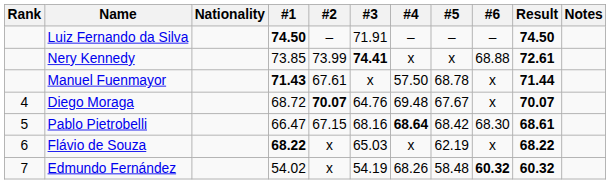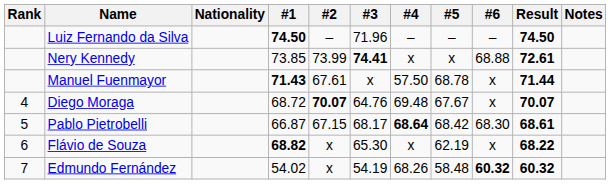Luiz Fernando da Silva | #3: 71.91 -> 71.96
Pablo Pietrobelli | #1: 66.47 -> 66.87
Pablo Pietrobelli | #3: 68.16 -> 68.17
Flávio de Souza | #1: 68.22 -> 68.82
Flávio de Souza | #3: 65.03 -> 65.30
